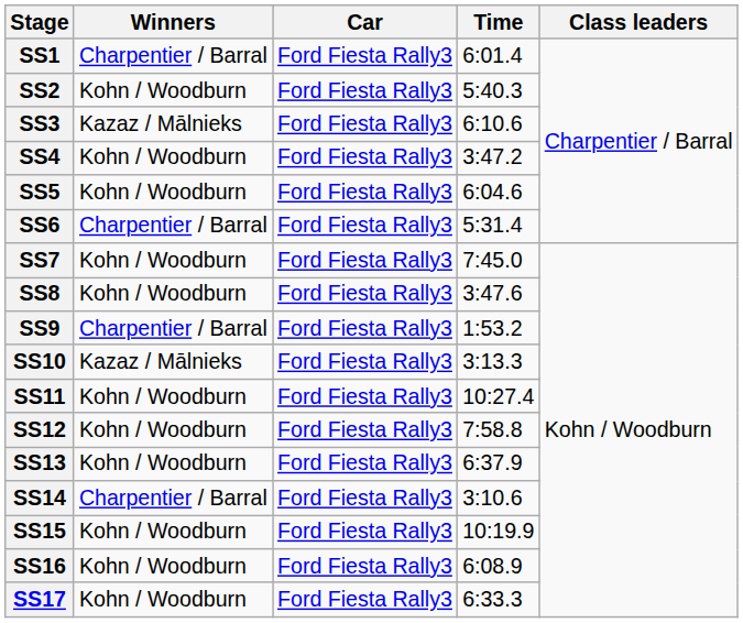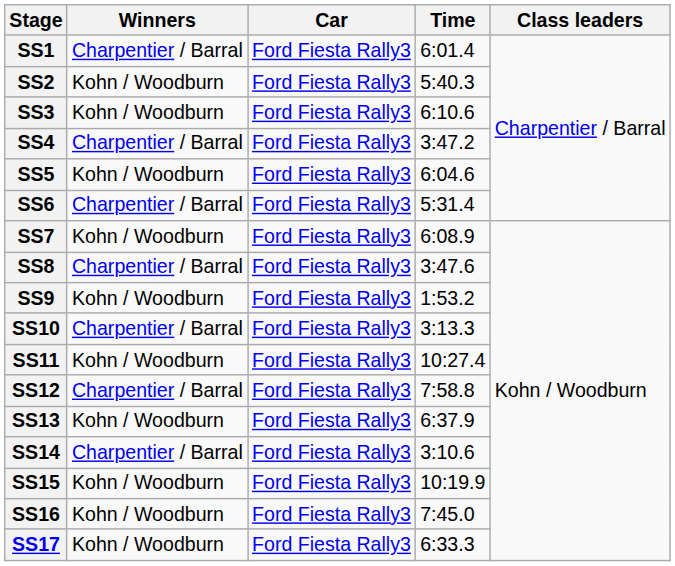SS3 | Winners: Kazaz / Mālnieks -> Kohn / Woodburn
SS4 | Winners: Kohn / Woodburn -> Charpentier / Barral
SS7 | Time: 7:45.0 -> 6:08.9
SS8 | Winners: Kohn / Woodburn -> Charpentier / Barral
SS9 | Winners: Charpentier / Barral -> Kohn / Woodburn
SS10 | Winners: Kazaz / Mālnieks -> Charpentier / Barral
SS12 | Winners: Kohn / Woodburn -> Charpentier / Barral
SS16 | Time: 6:08.9 -> 7:45.0
